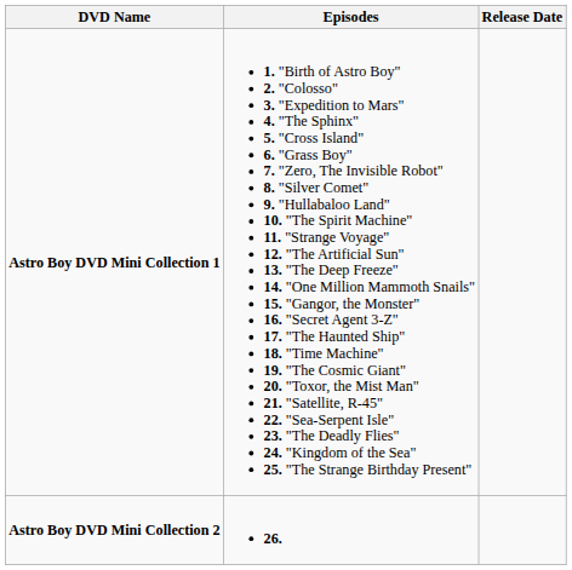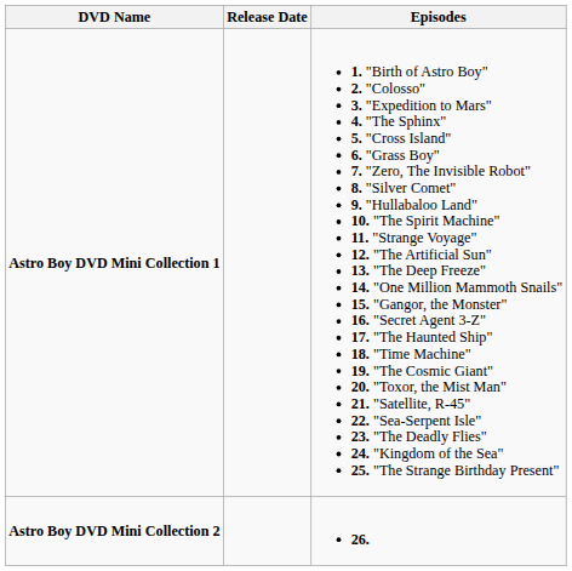columns swapped: Episodes <-> Release Date
